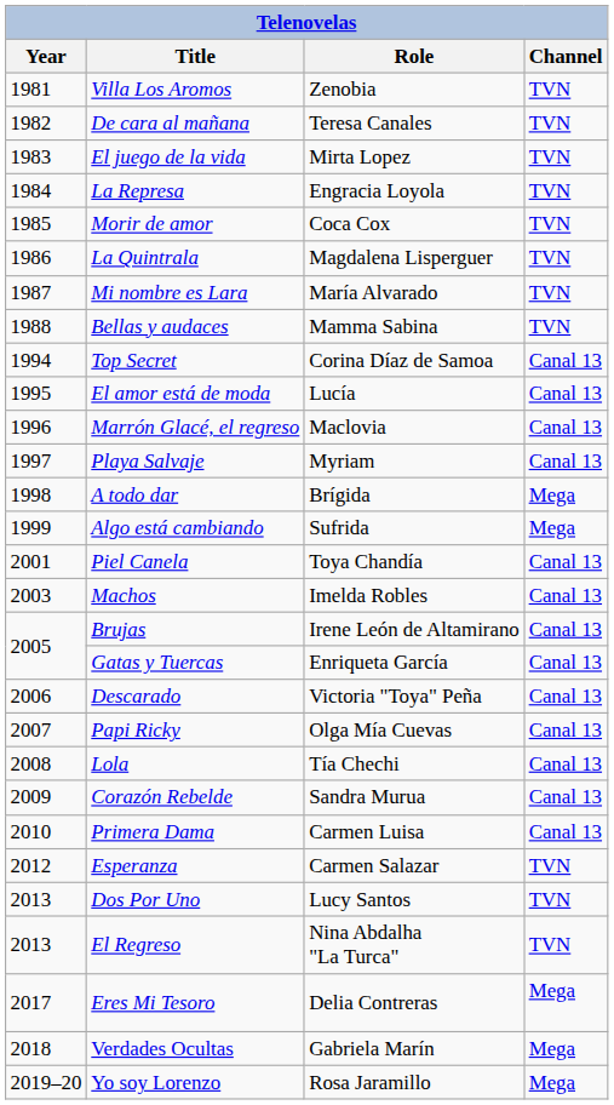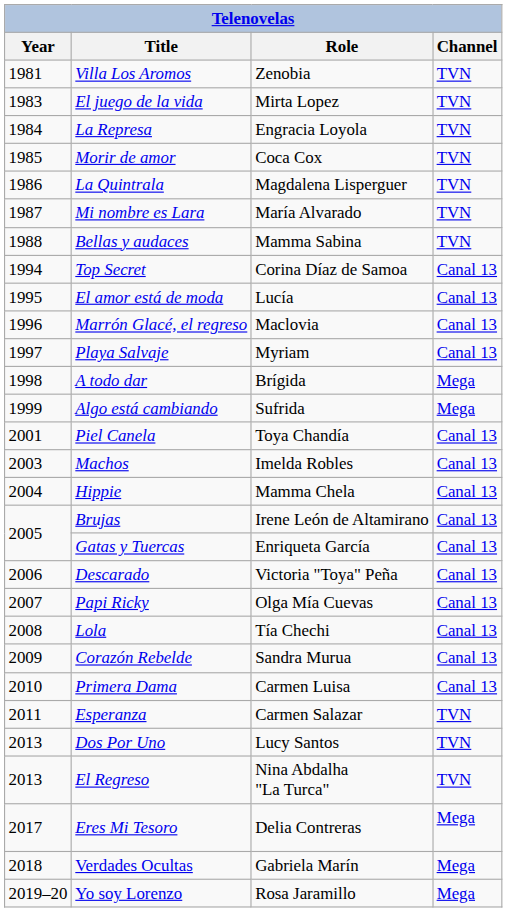- row: 1982 | De cara al mañana | Teresa Canales | TVN
+ row: 2004 | Hippie | Mamma Chela | Canal 13
Esperanza | Year: 2012 -> 2011
